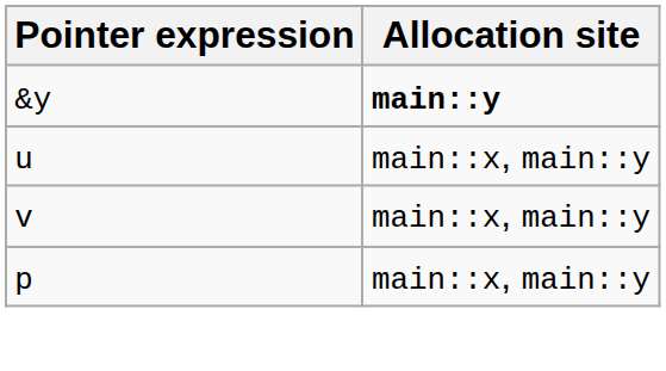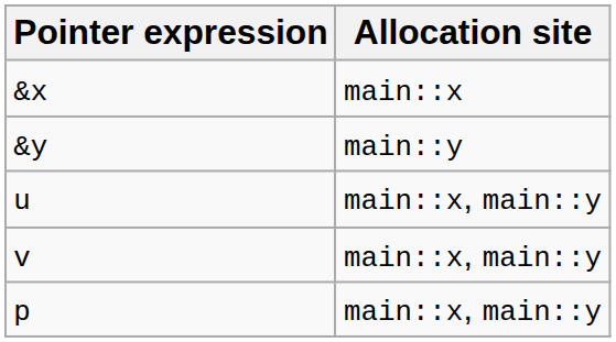+ row: &x | main::x
&y | Allocation site: bold -> normal
